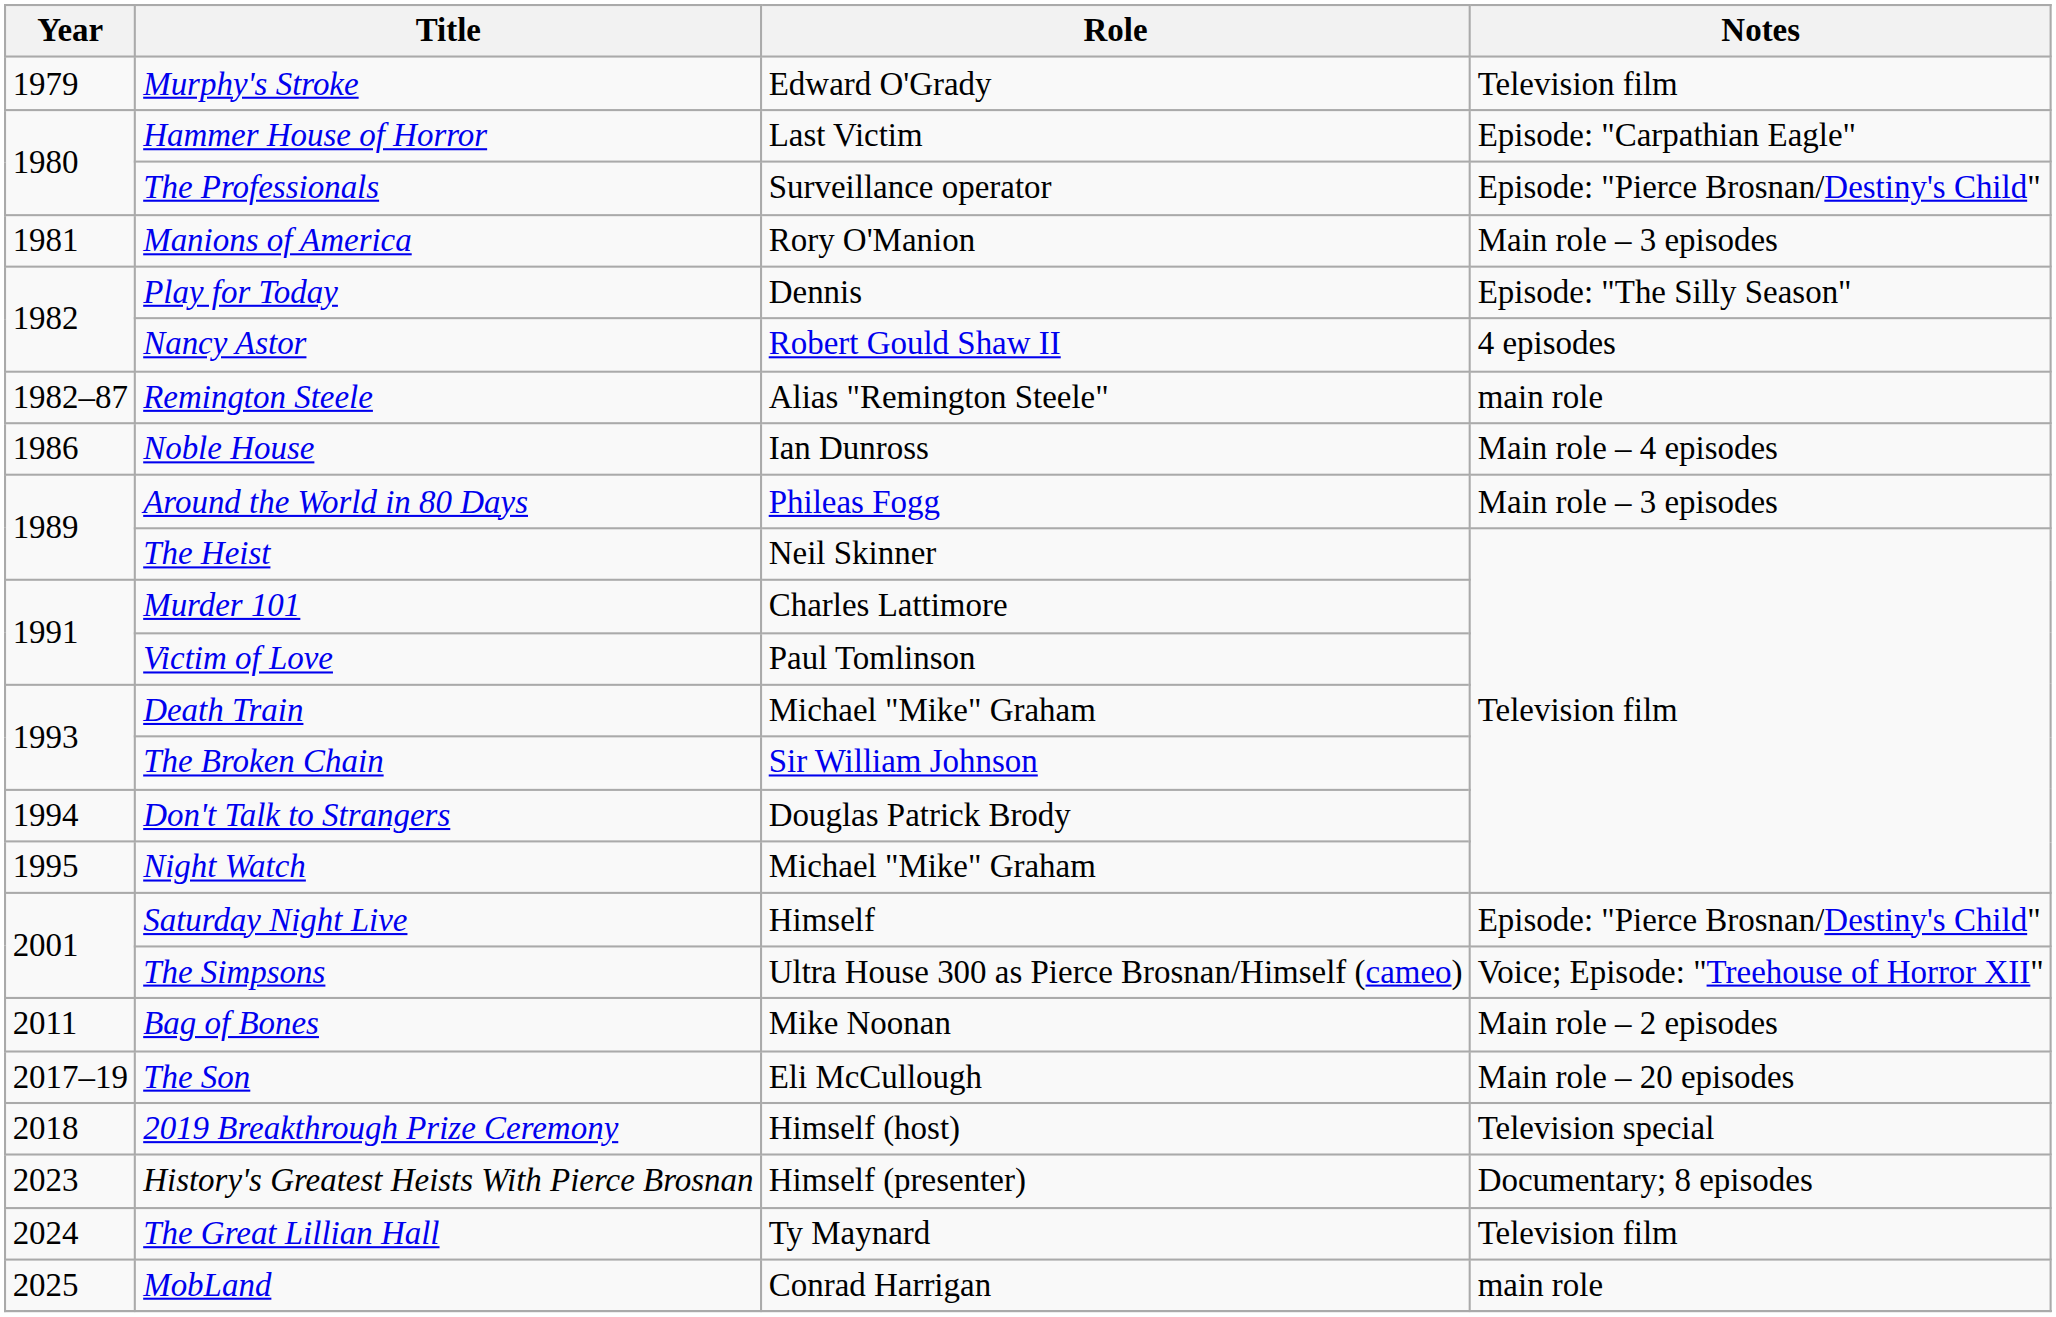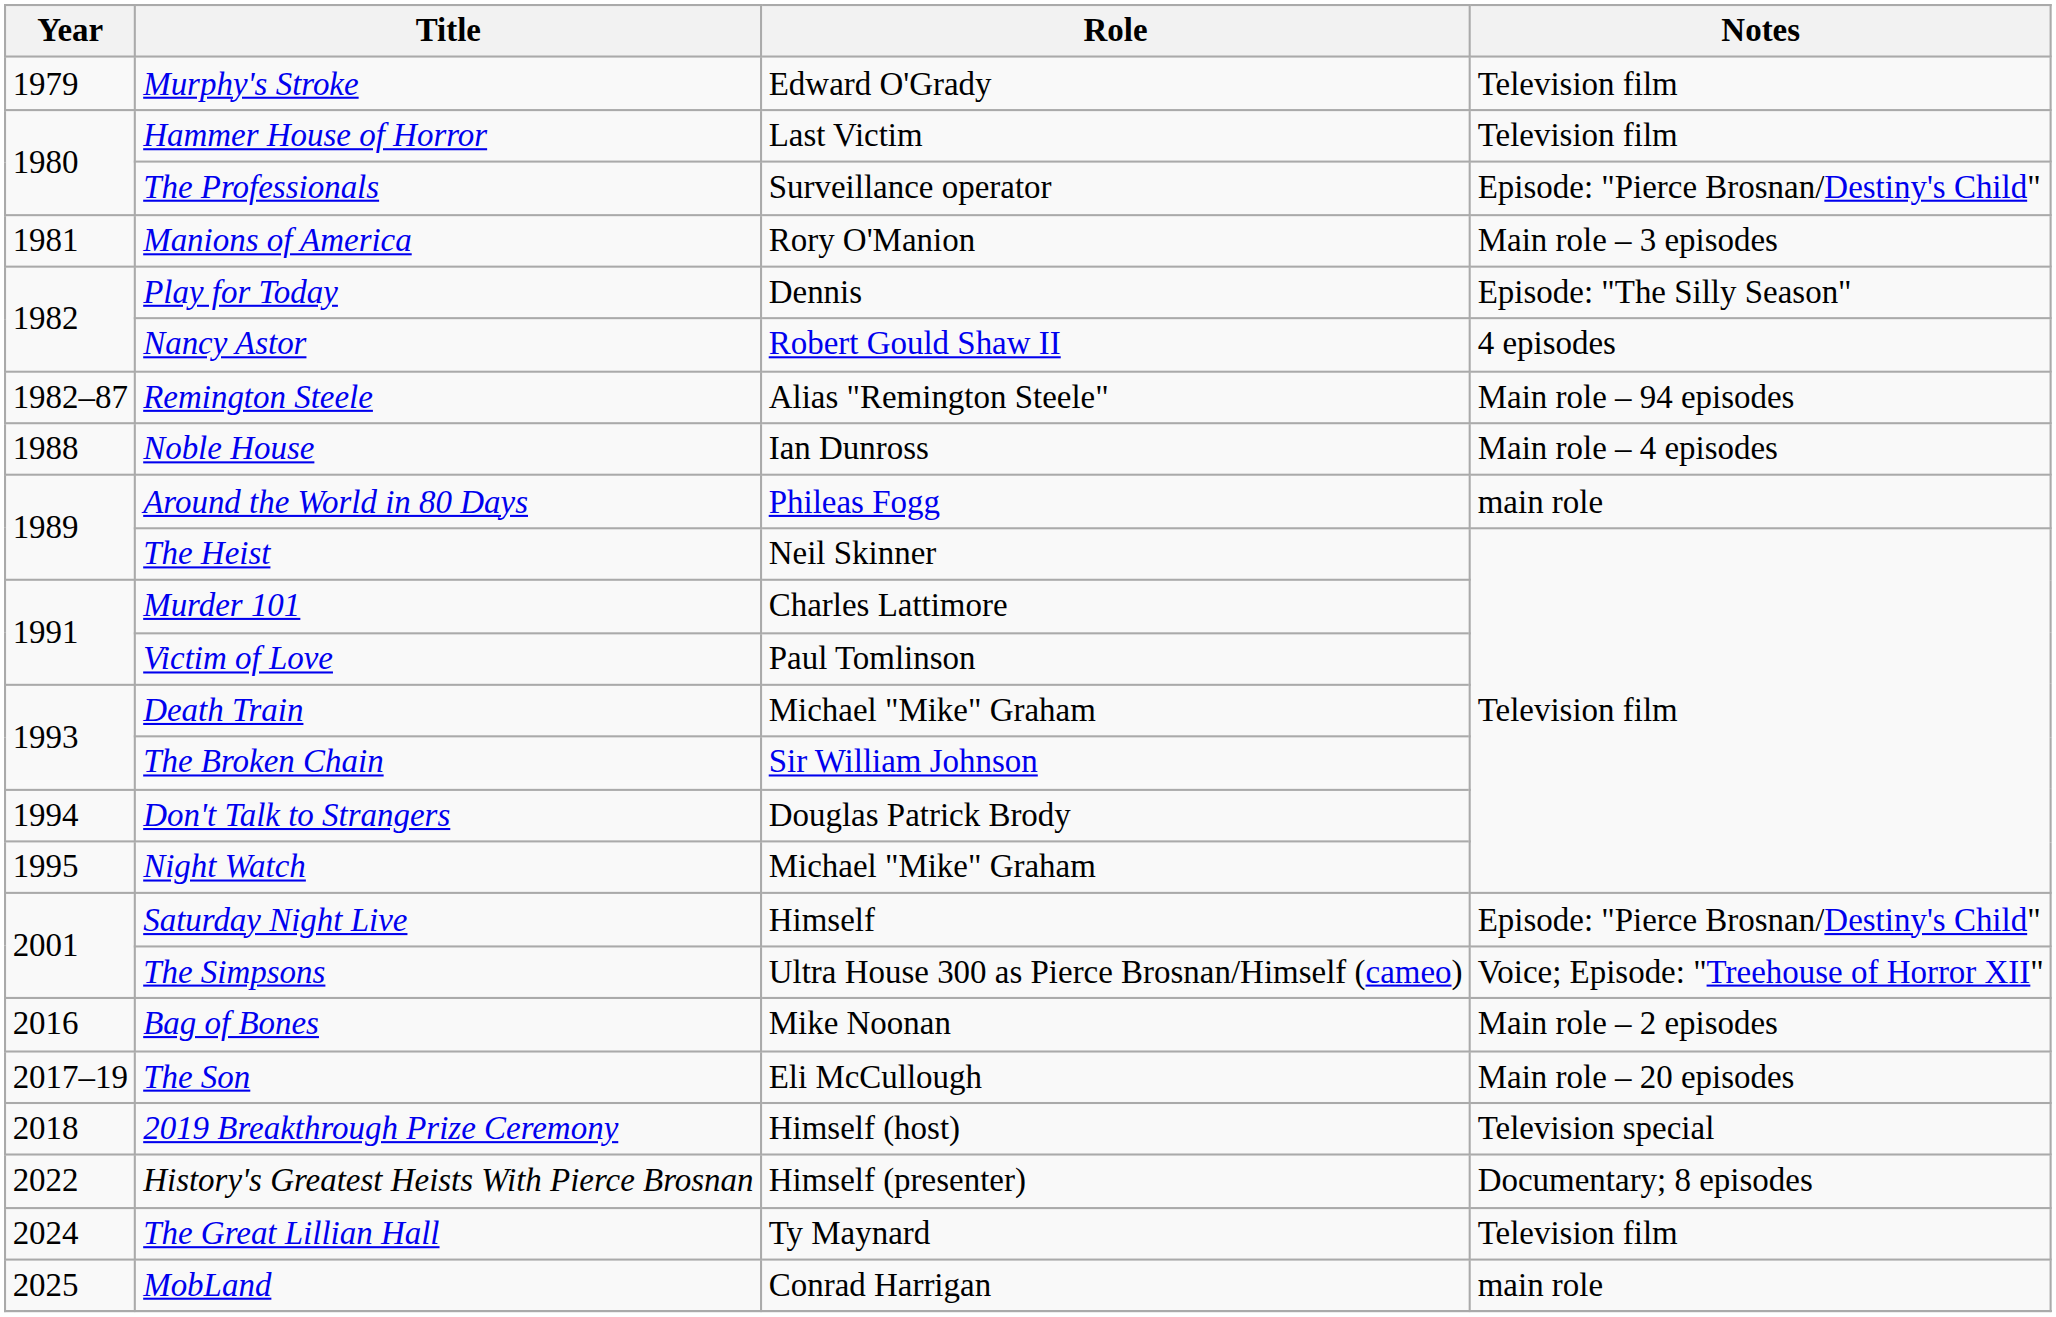Hammer House of Horror | Notes: Episode: "Carpathian Eagle" -> Television film
Remington Steele | Notes: main role -> Main role – 94 episodes
Noble House | Year: 1986 -> 1988
Around the World in 80 Days | Notes: Main role – 3 episodes -> main role
Bag of Bones | Year: 2011 -> 2016
History's Greatest Heists With Pierce Brosnan | Year: 2023 -> 2022
